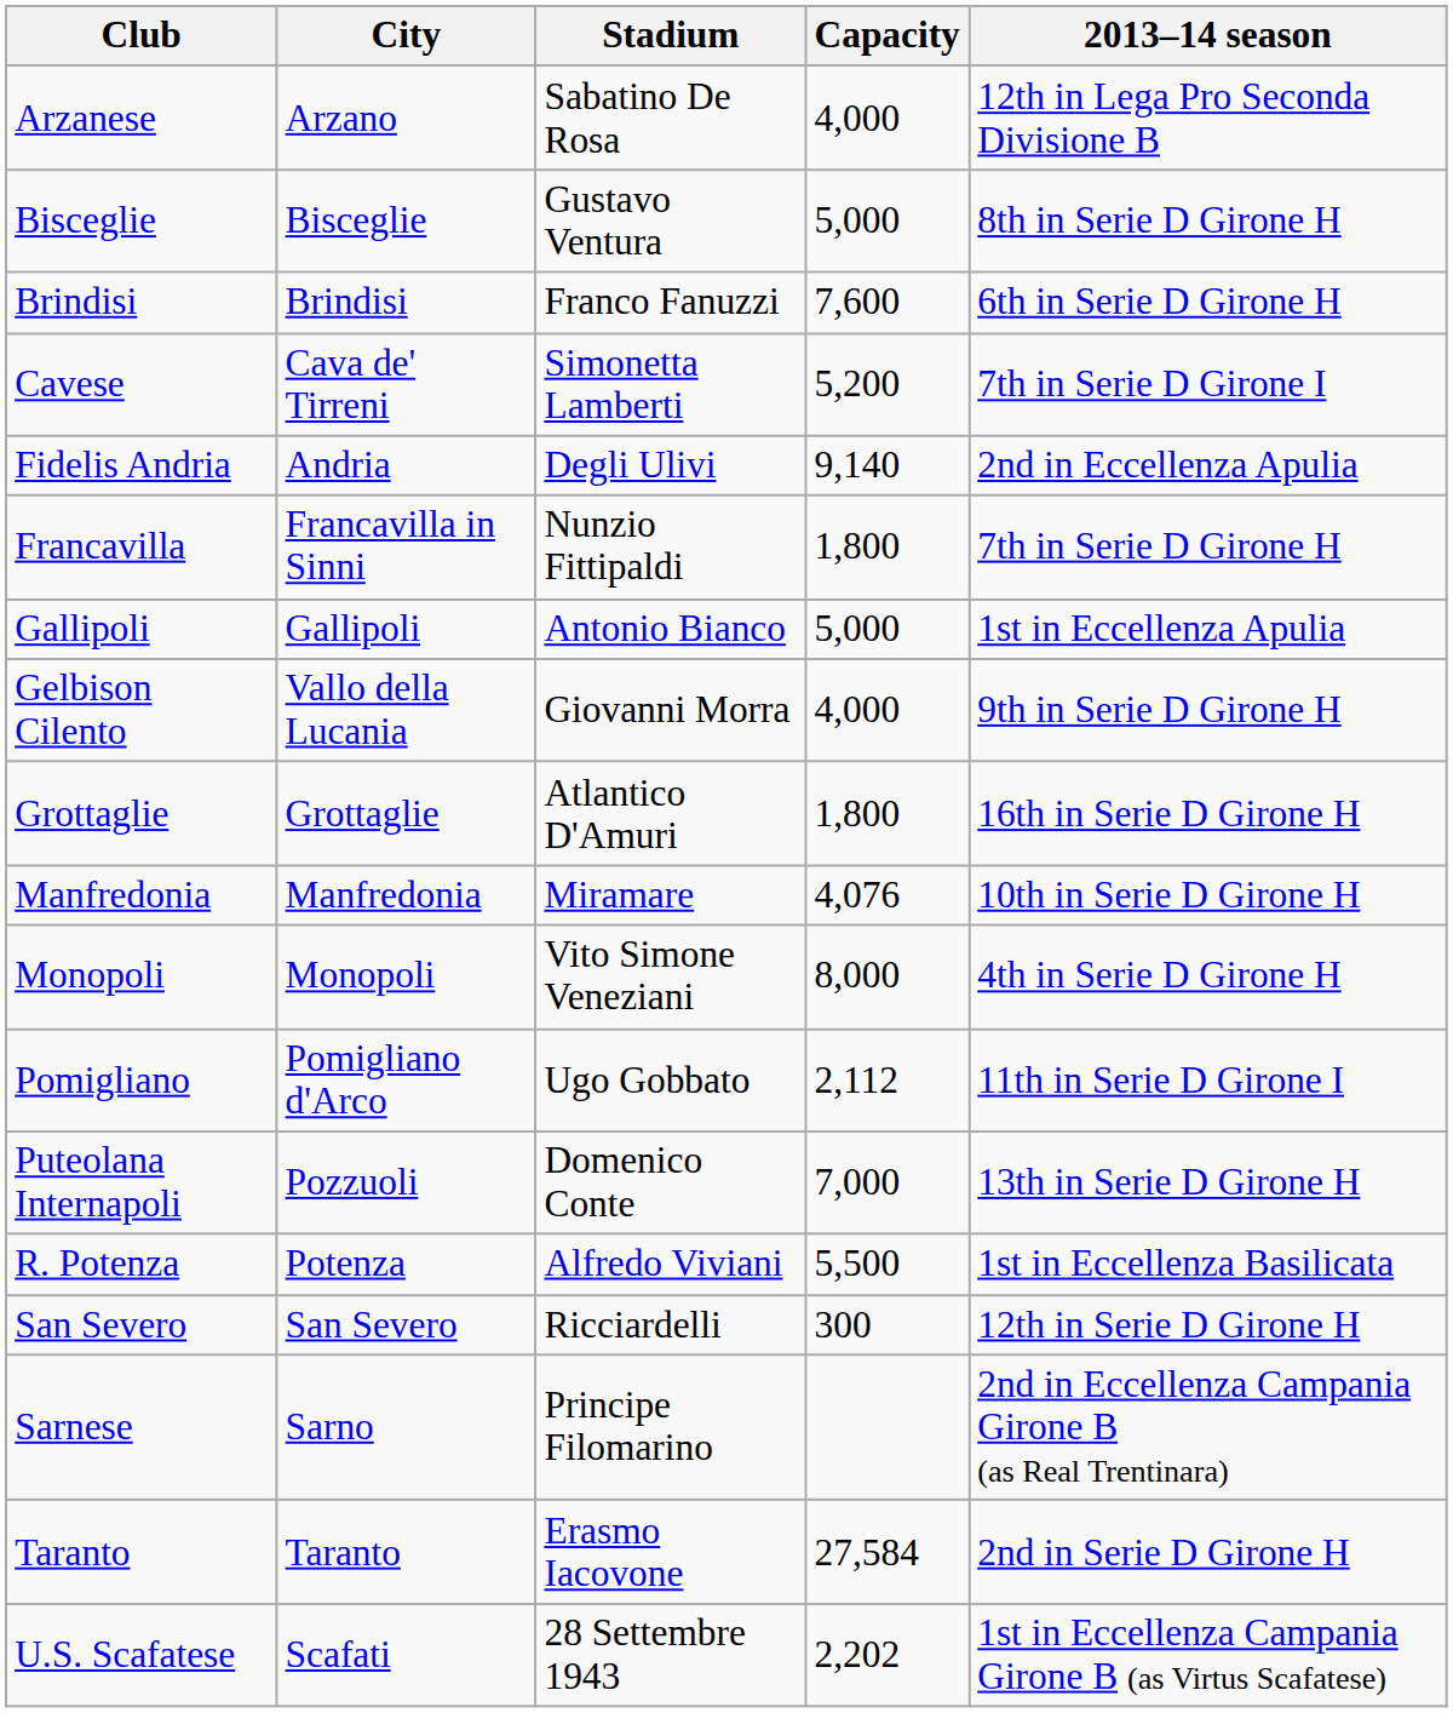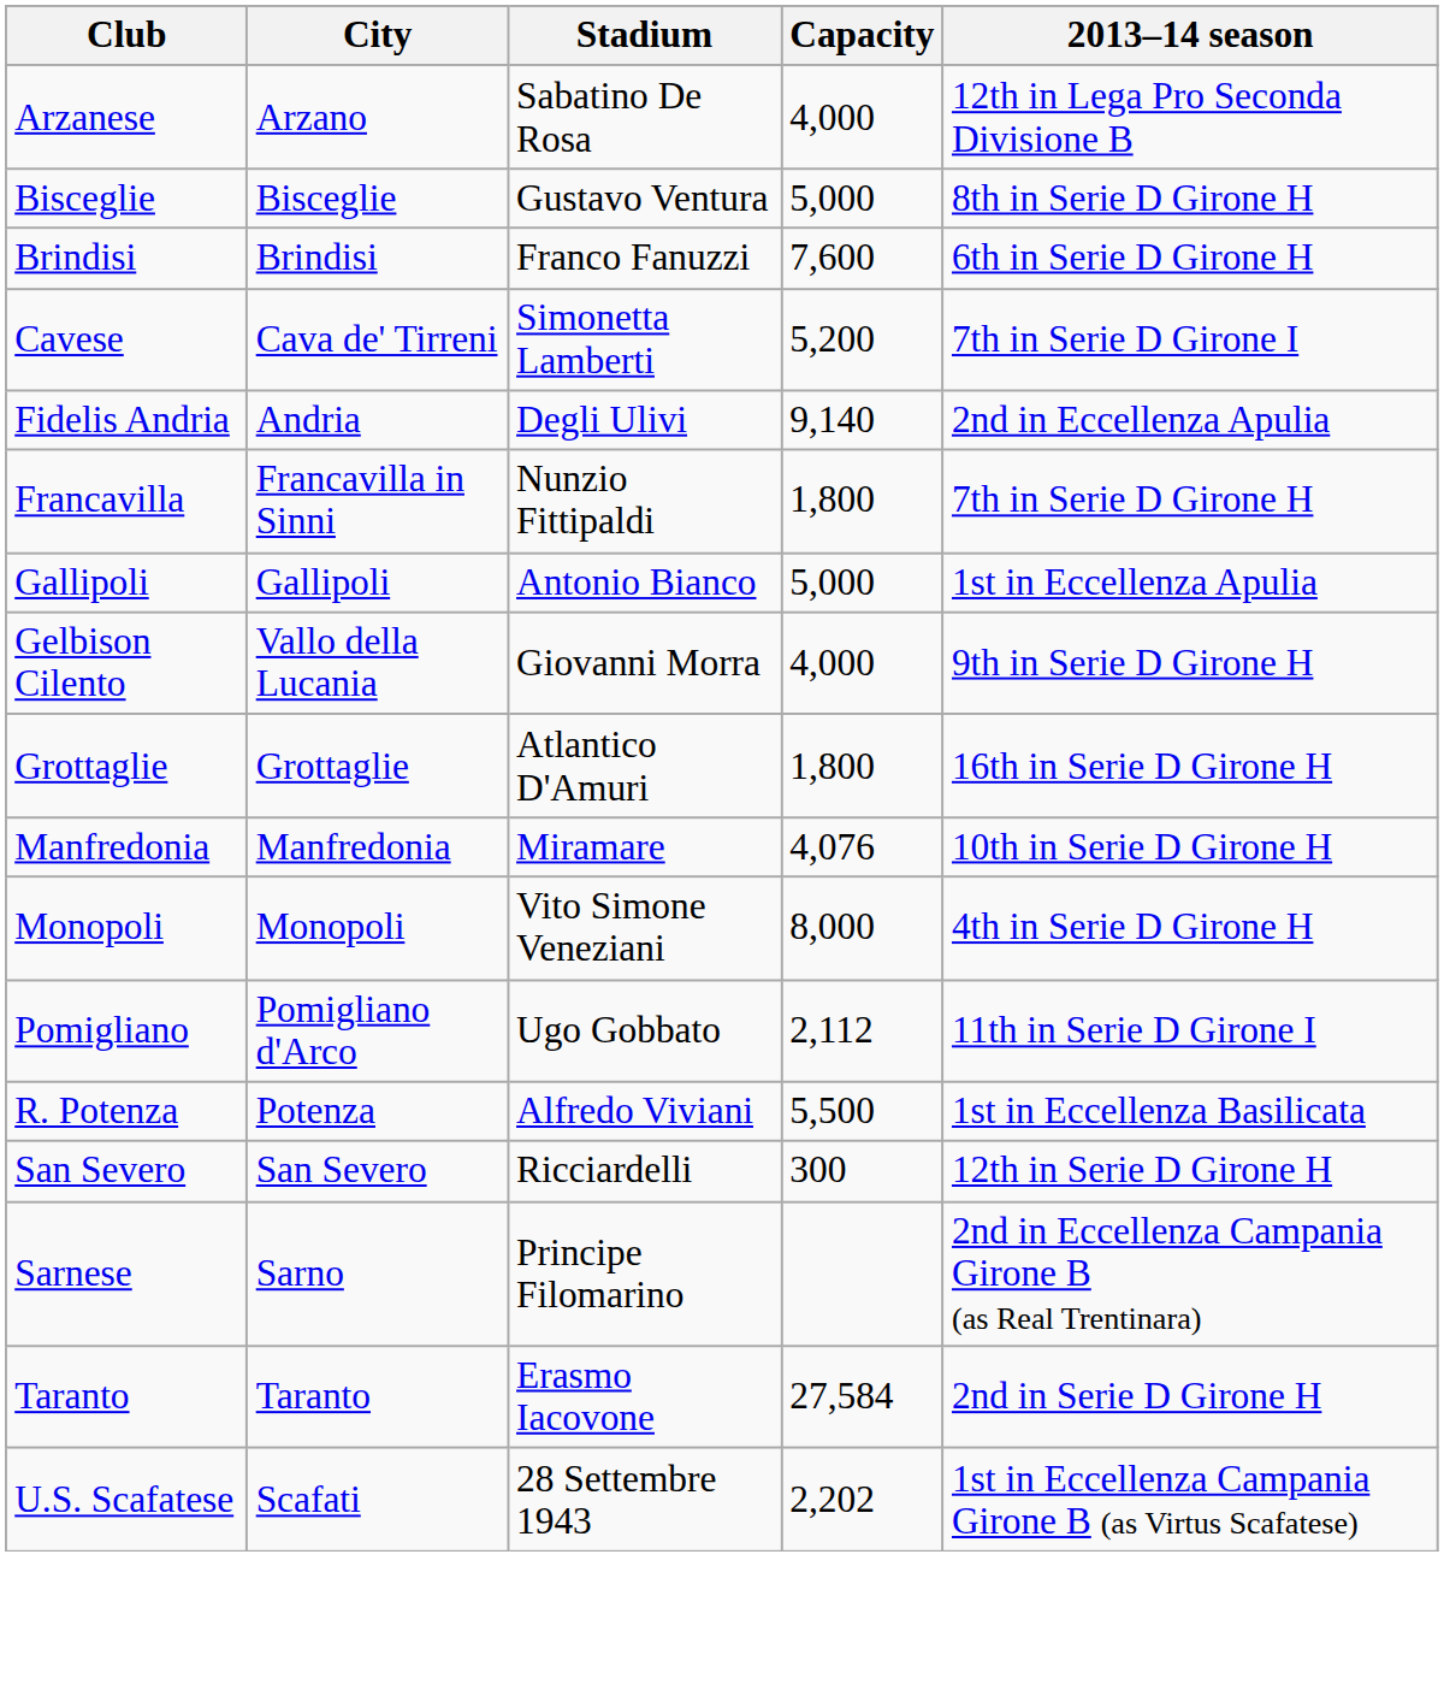- row: Puteolana Internapoli | Pozzuoli | Domenico Conte | 7,000 | 13th in Serie D Girone H
